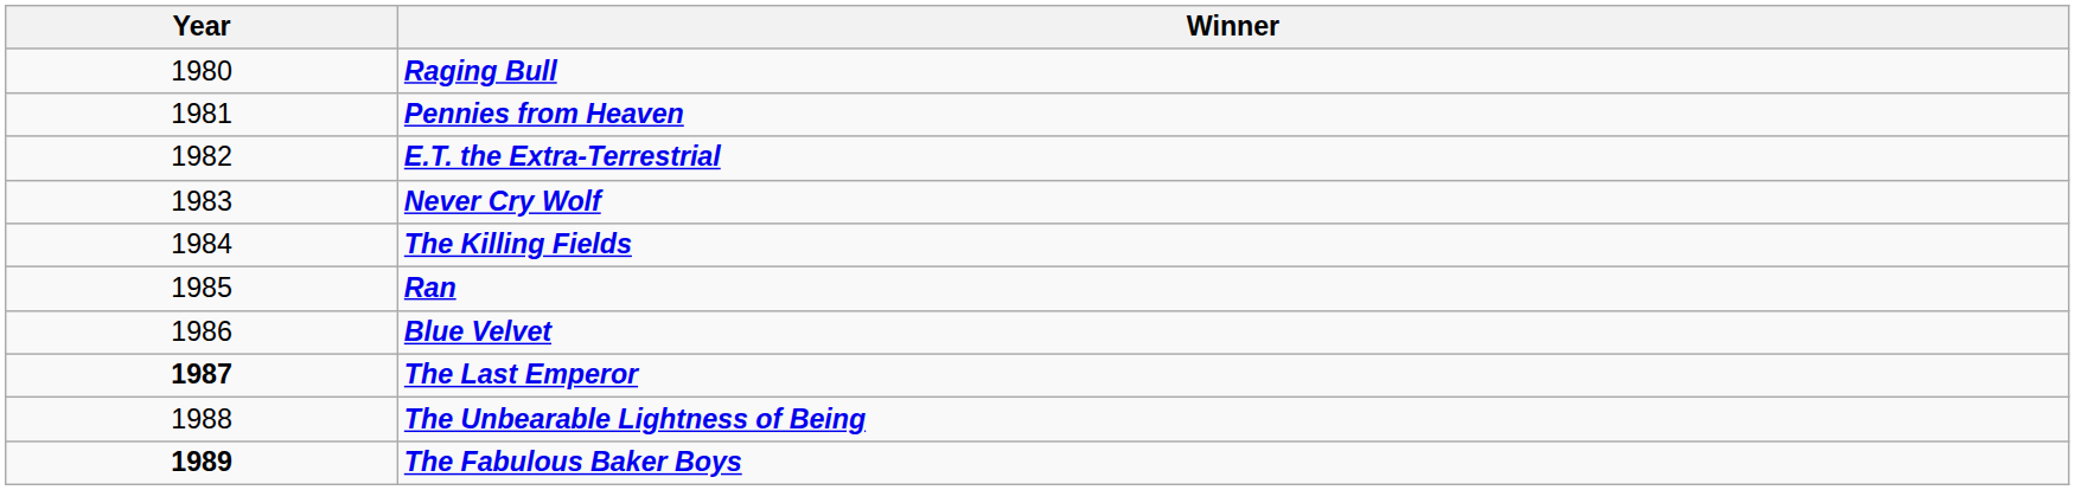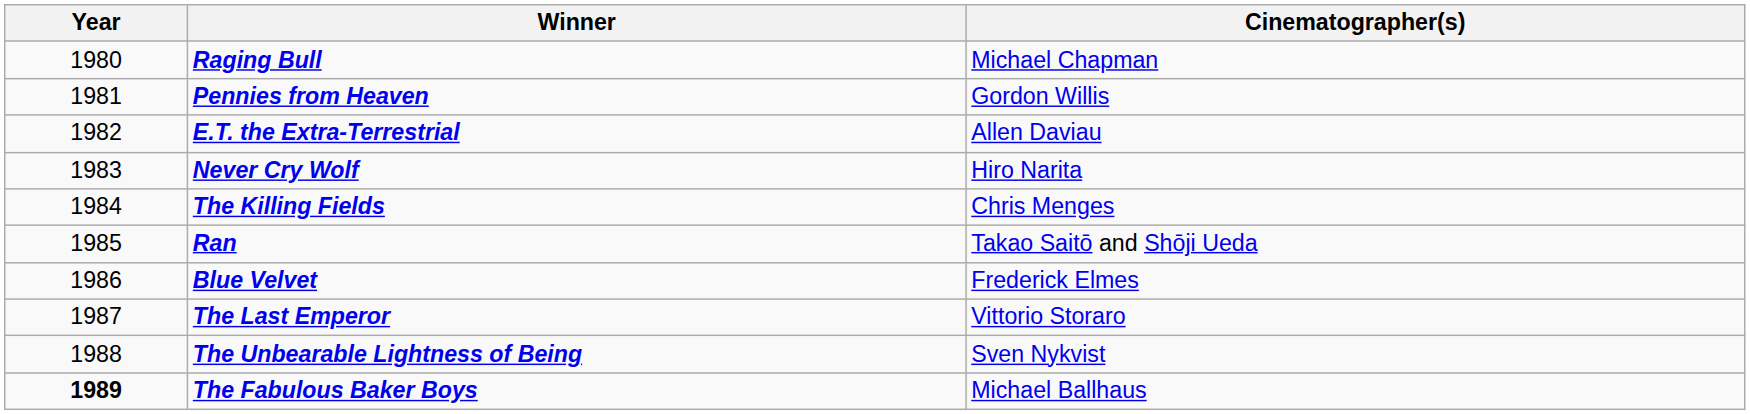+ column: Cinematographer(s) | Michael Chapman | Gordon Willis | Allen Daviau | Hiro Narita | Chris Menges | Takao Saitō and Shōji Ueda | Frederick Elmes | Vittorio Storaro | Sven Nykvist | Michael Ballhaus
The Last Emperor | Year: bold -> normal
